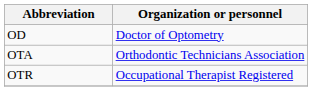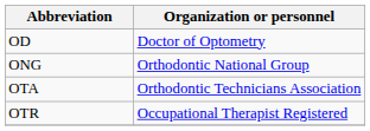+ row: ONG | Orthodontic National Group
